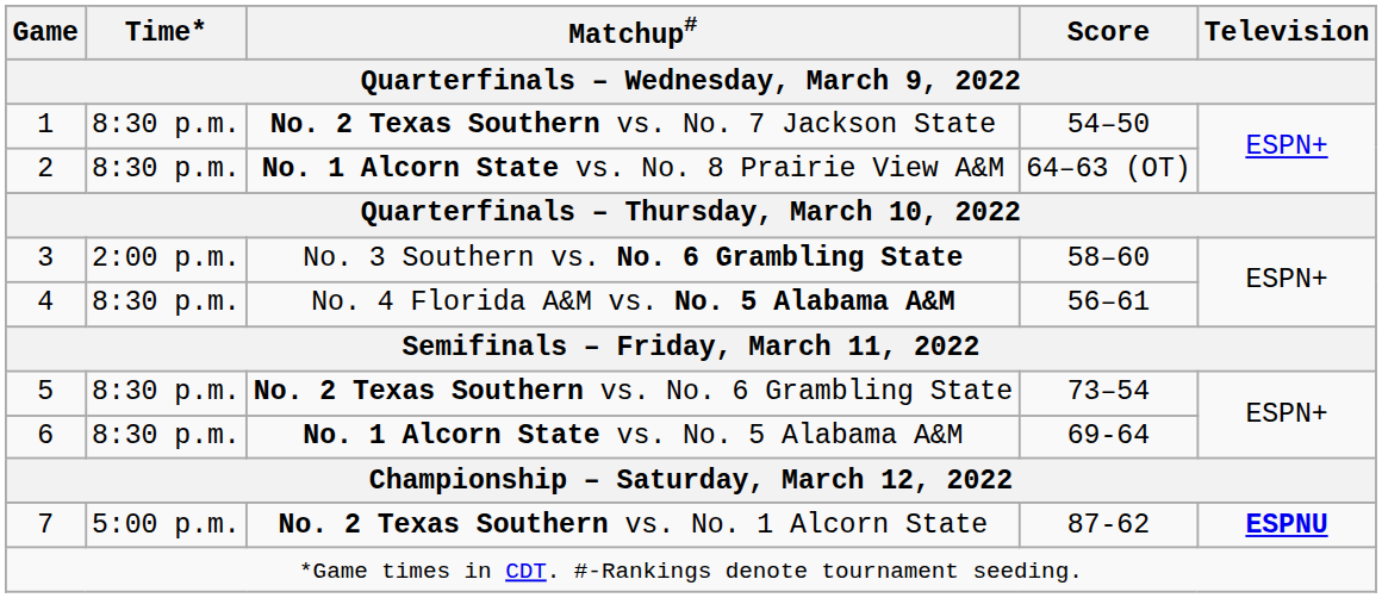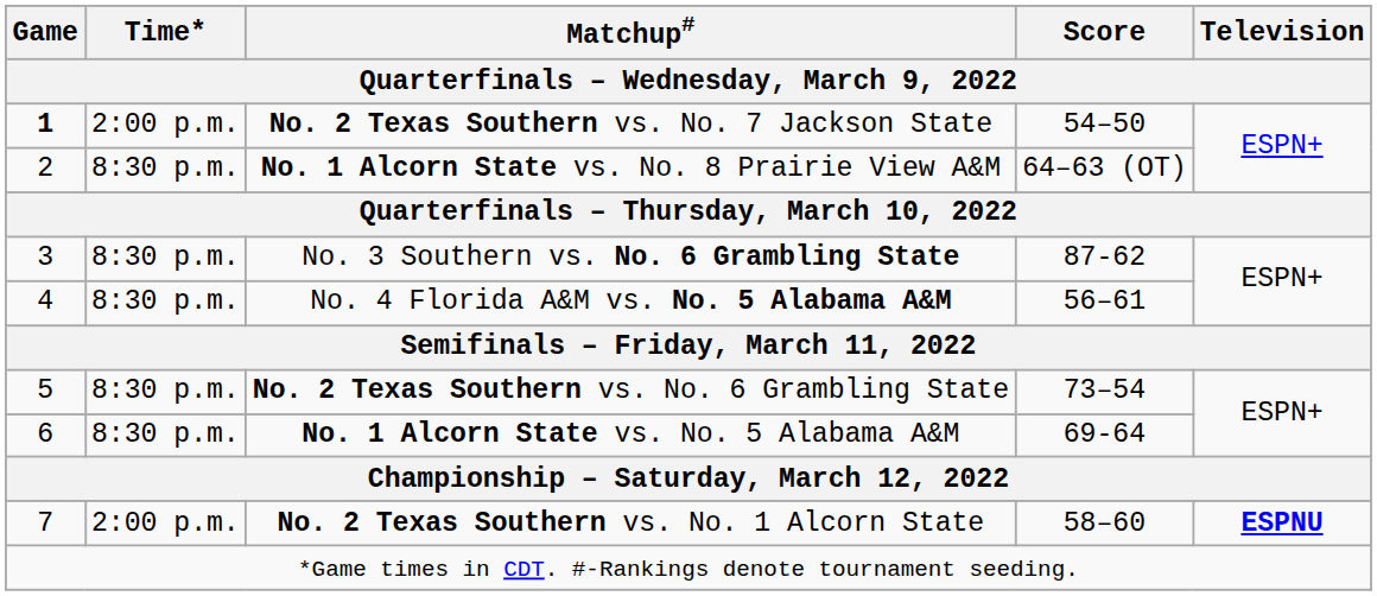No. 2 Texas Southern vs. No. 7 Jackson State | Game: normal -> bold
No. 2 Texas Southern vs. No. 7 Jackson State | Time*: 8:30 p.m. -> 2:00 p.m.
No. 3 Southern vs. No. 6 Grambling State | Time*: 2:00 p.m. -> 8:30 p.m.
No. 3 Southern vs. No. 6 Grambling State | Score: 58–60 -> 87-62
No. 2 Texas Southern vs. No. 1 Alcorn State | Time*: 5:00 p.m. -> 2:00 p.m.
No. 2 Texas Southern vs. No. 1 Alcorn State | Score: 87-62 -> 58–60
